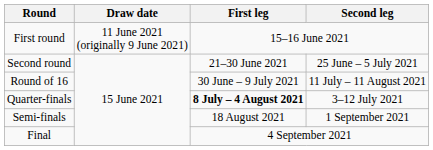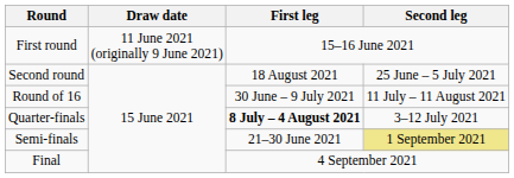Second round | First leg: 21–30 June 2021 -> 18 August 2021
Semi-finals | First leg: 18 August 2021 -> 21–30 June 2021
Semi-finals | Second leg: no background -> khaki background
